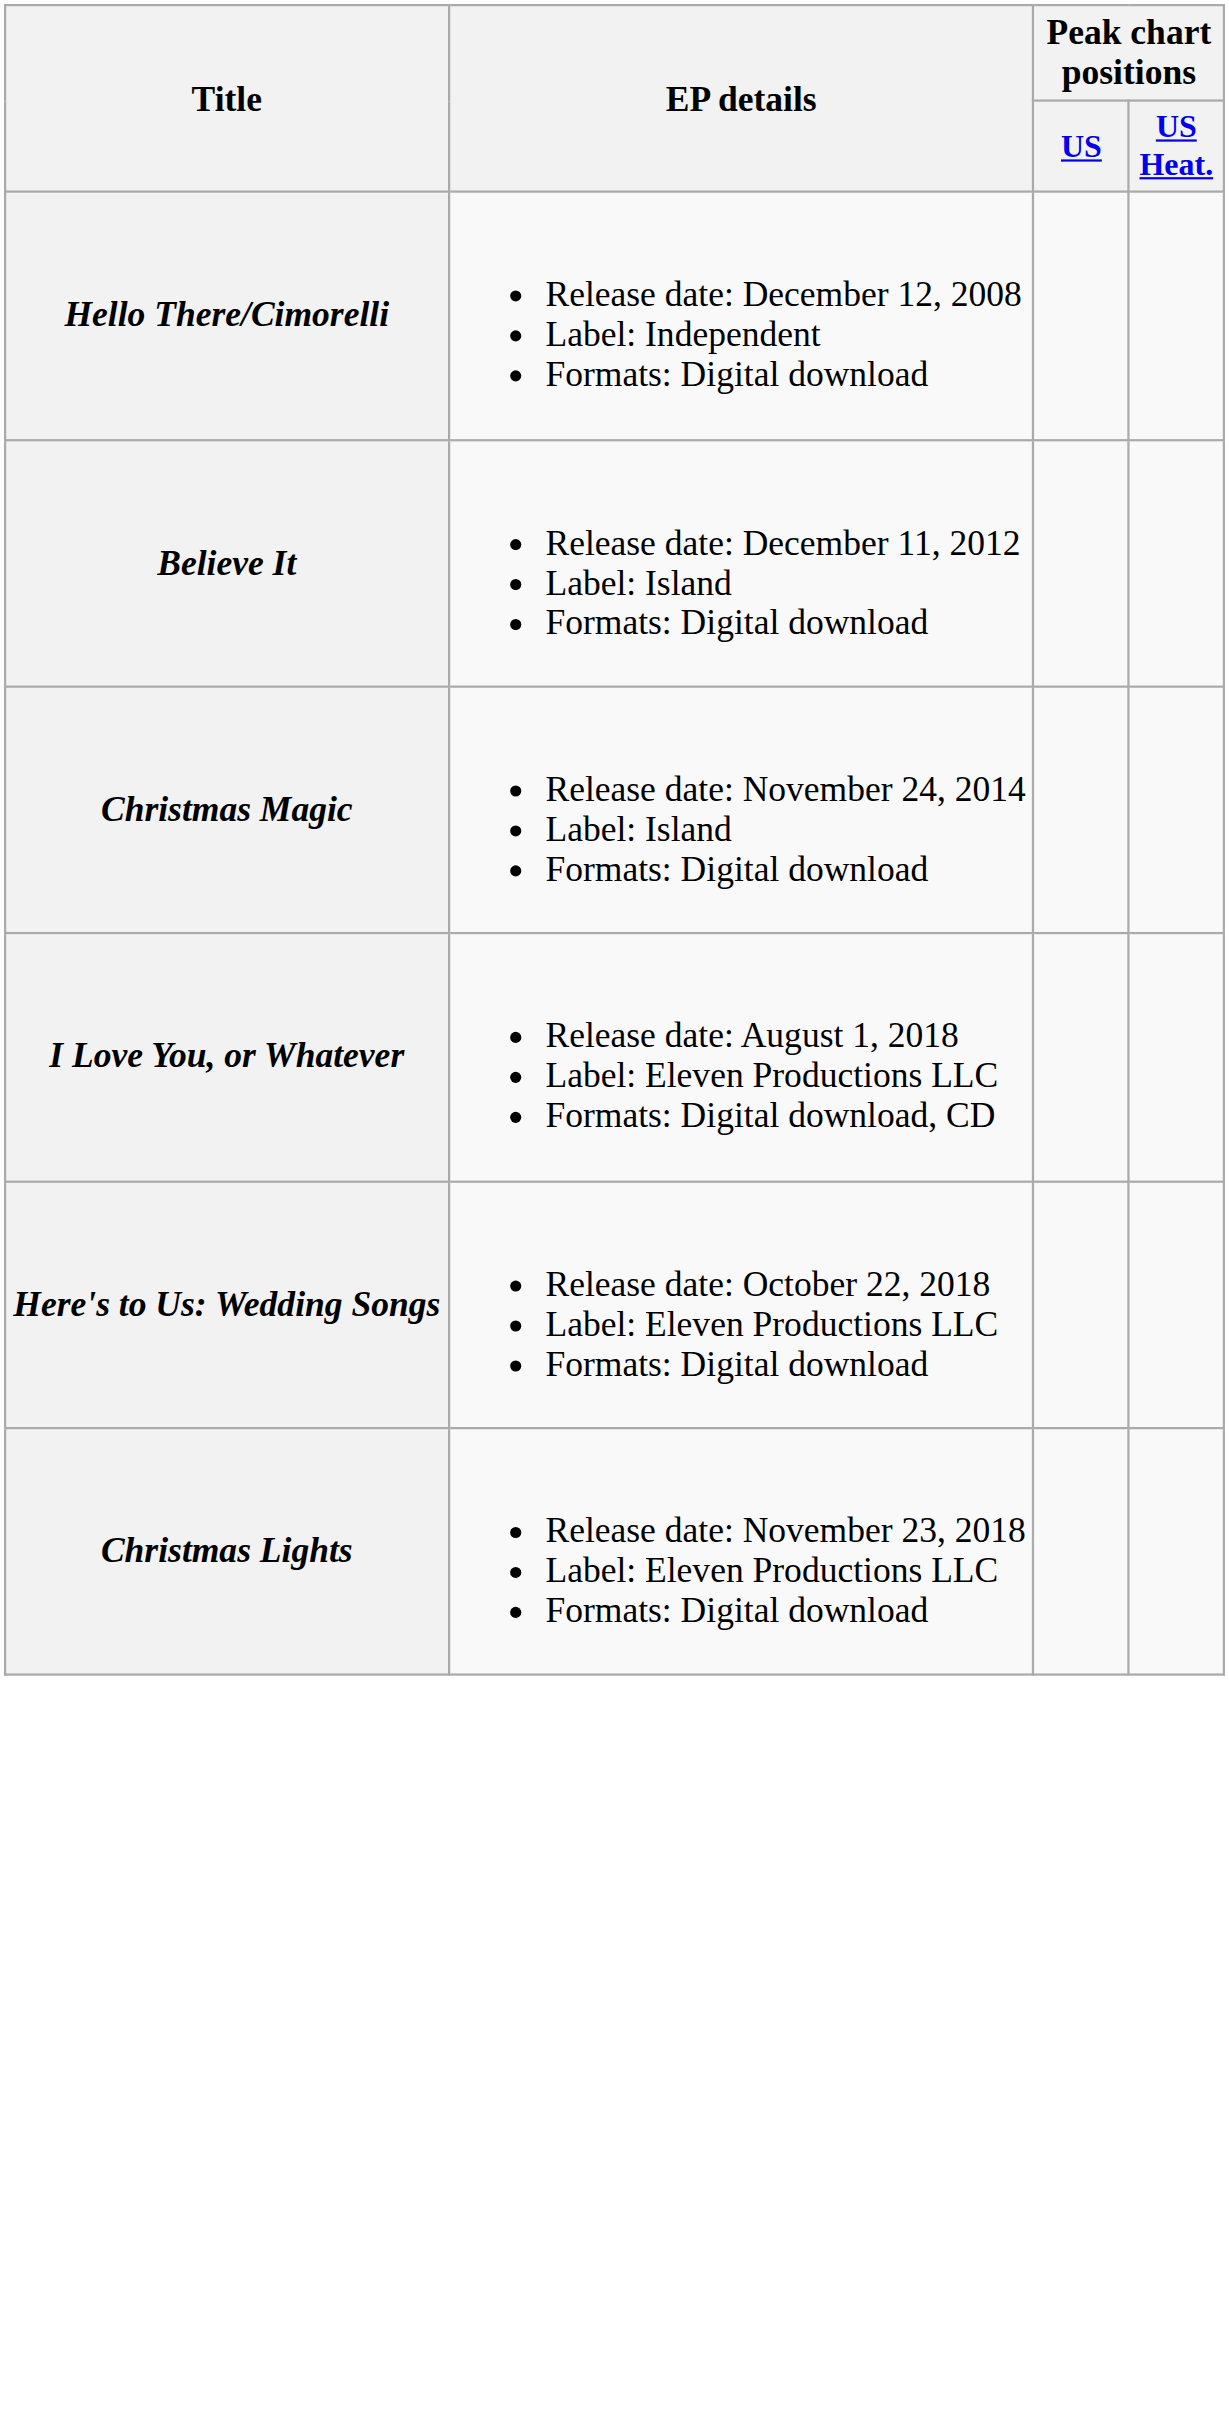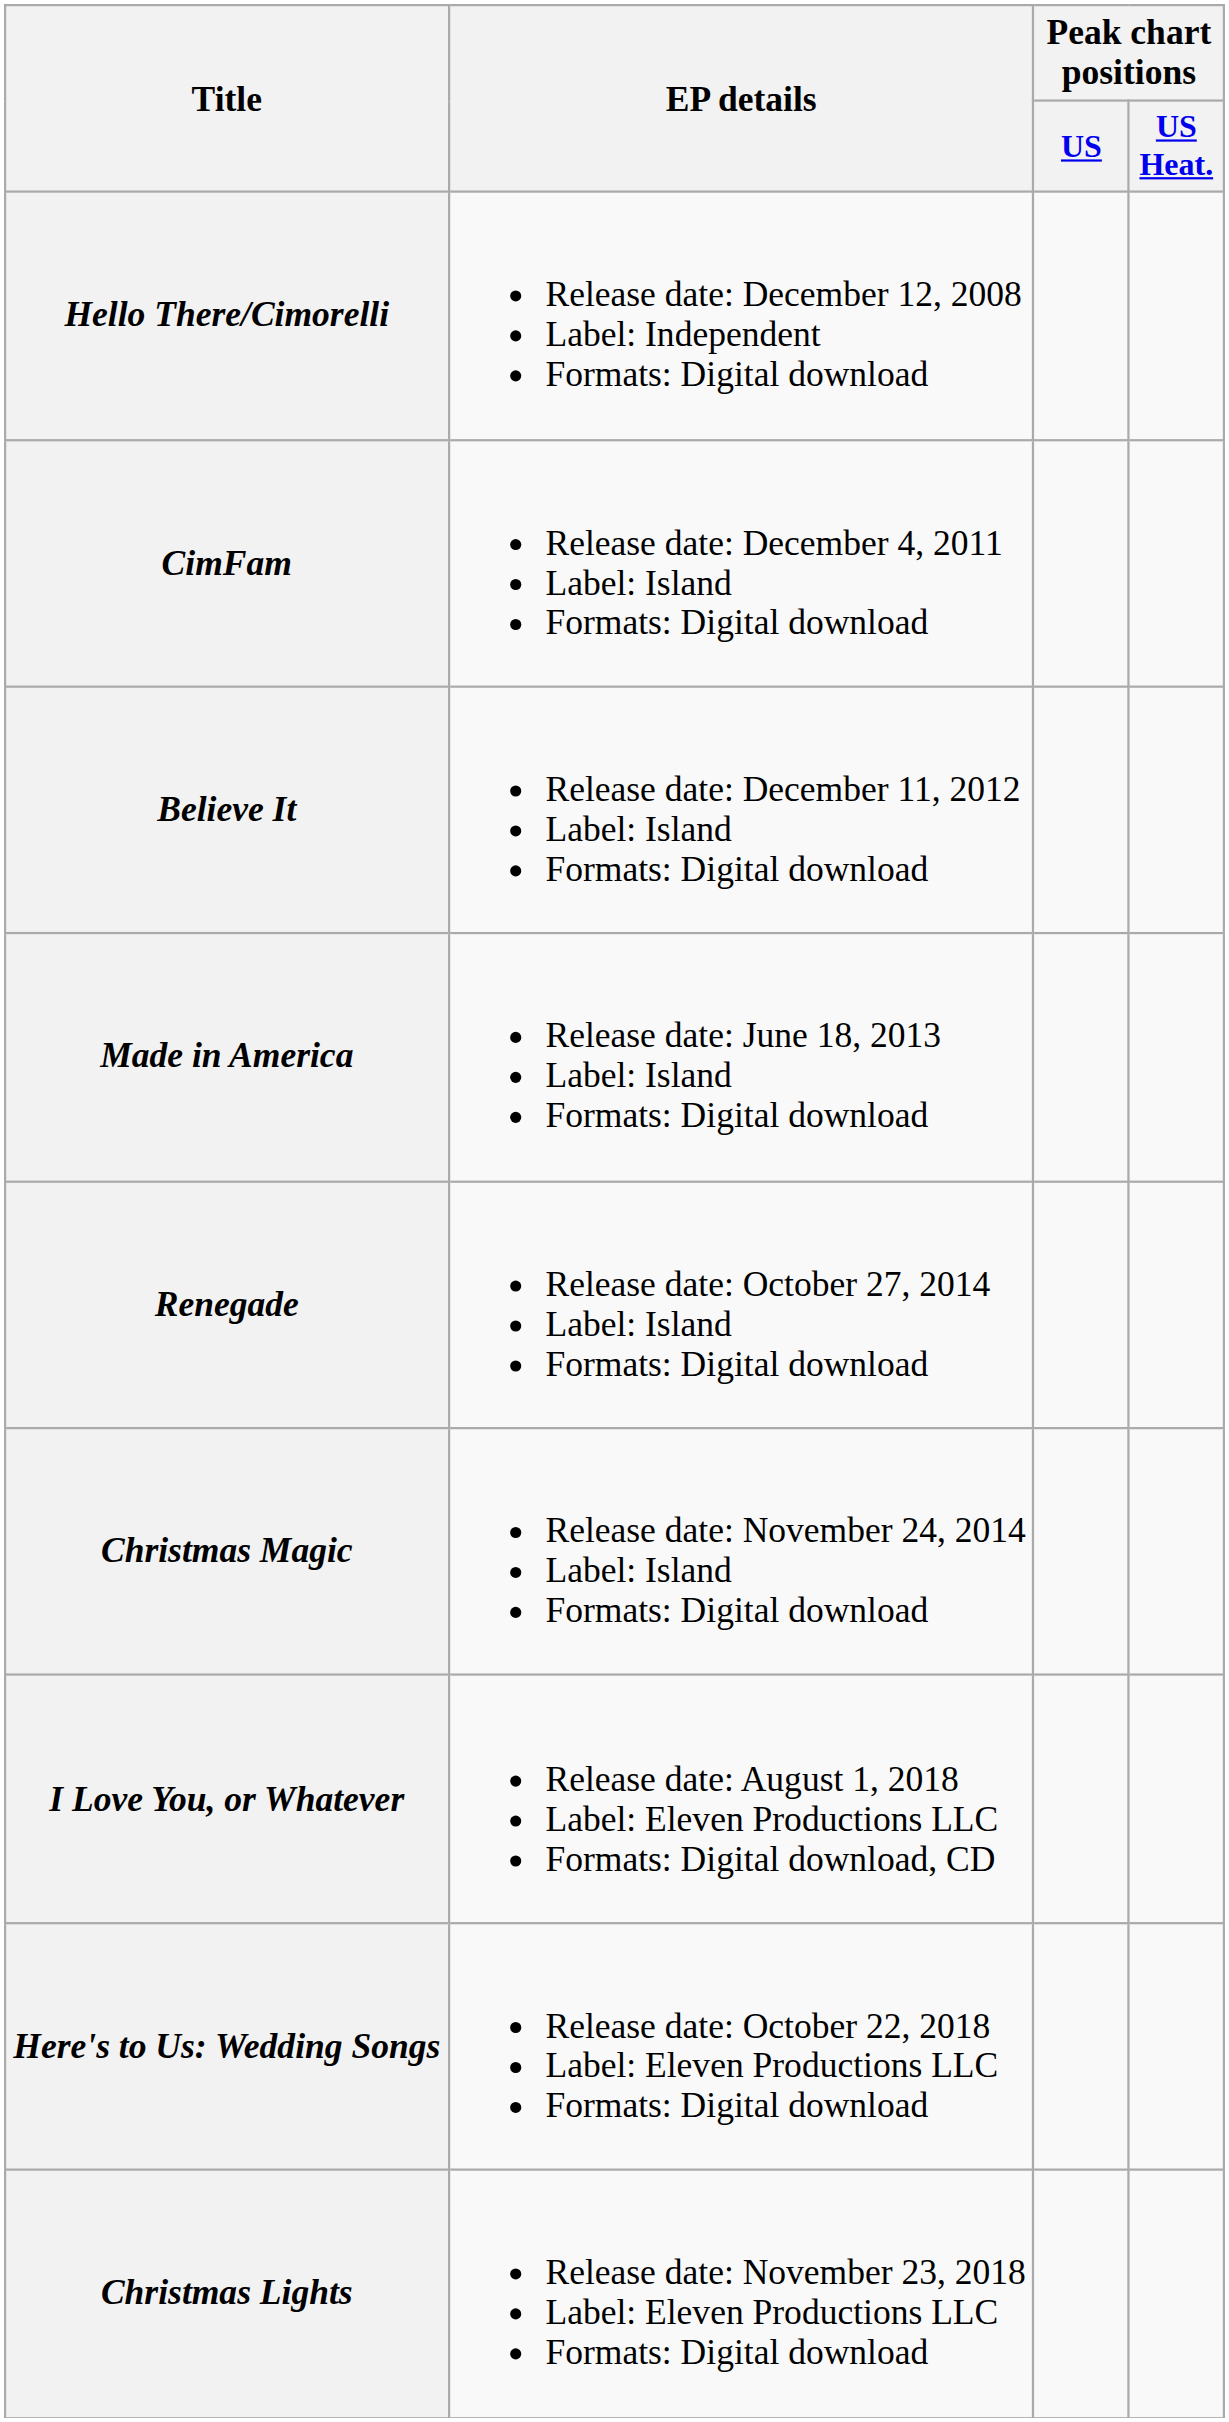+ row: CimFam | Release date: December 4, 2011 Label: Island Formats: Digital download
+ row: Made in America | Release date: June 18, 2013 Label: Island Formats: Digital download
+ row: Renegade | Release date: October 27, 2014 Label: Island Formats: Digital download
